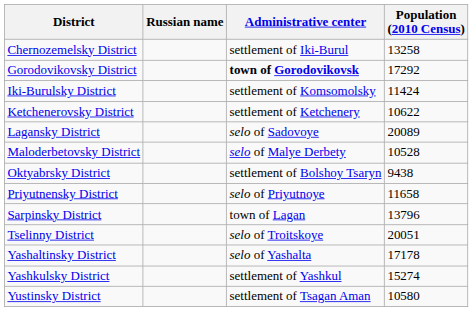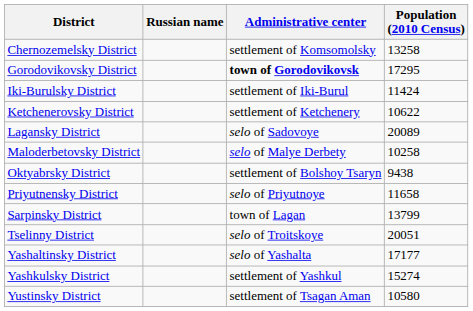Chernozemelsky District | Administrative center: settlement of Iki-Burul -> settlement of Komsomolsky
Gorodovikovsky District | Population (2010 Census): 17292 -> 17295
Iki-Burulsky District | Administrative center: settlement of Komsomolsky -> settlement of Iki-Burul
Maloderbetovsky District | Population (2010 Census): 10528 -> 10258
Sarpinsky District | Population (2010 Census): 13796 -> 13799
Yashaltinsky District | Population (2010 Census): 17178 -> 17177
